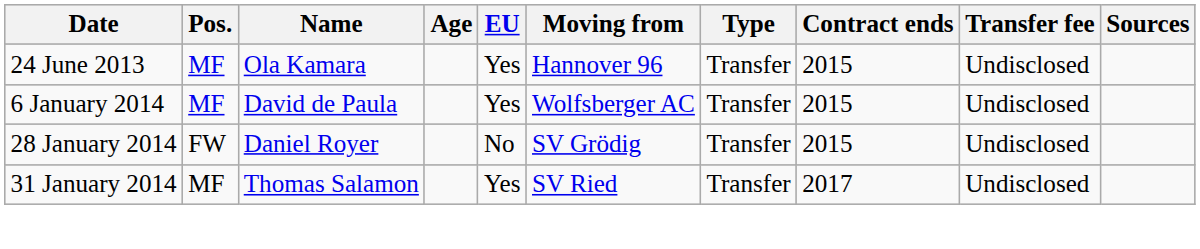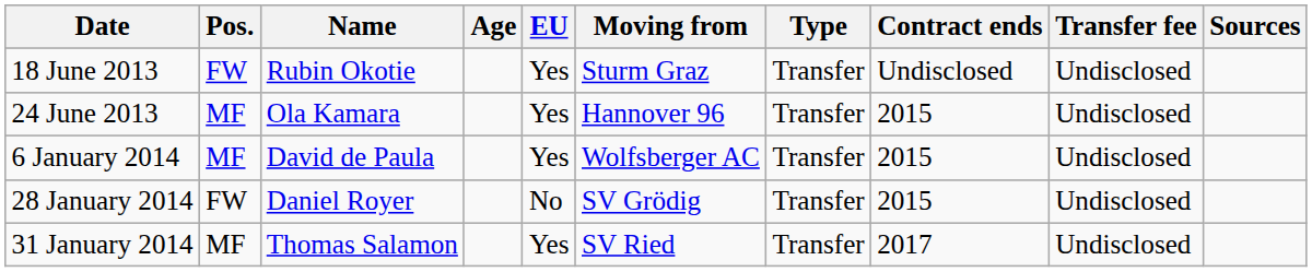+ row: 18 June 2013 | FW | Rubin Okotie | Yes | Sturm Graz | Transfer | Undisclosed | Undisclosed
